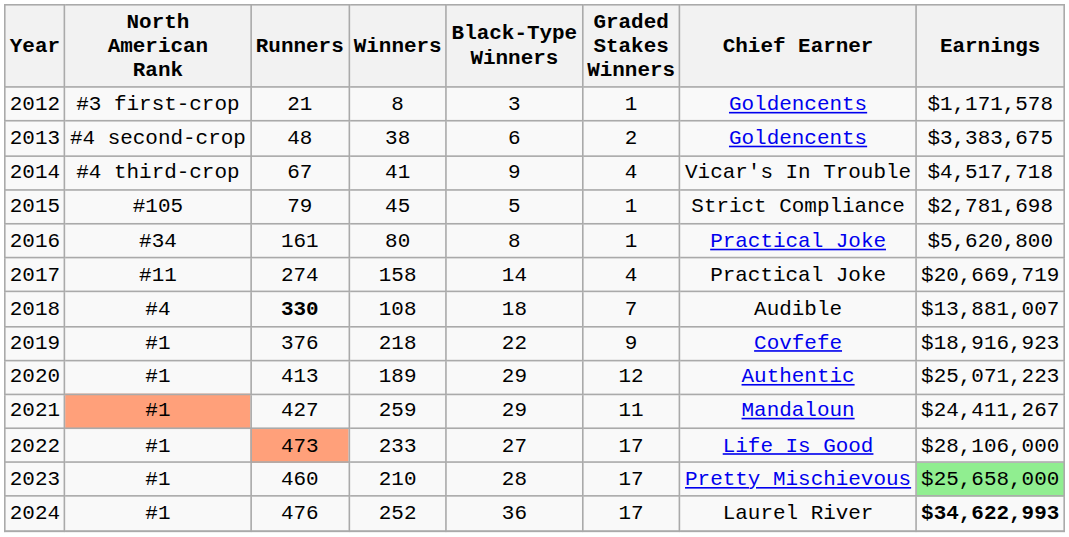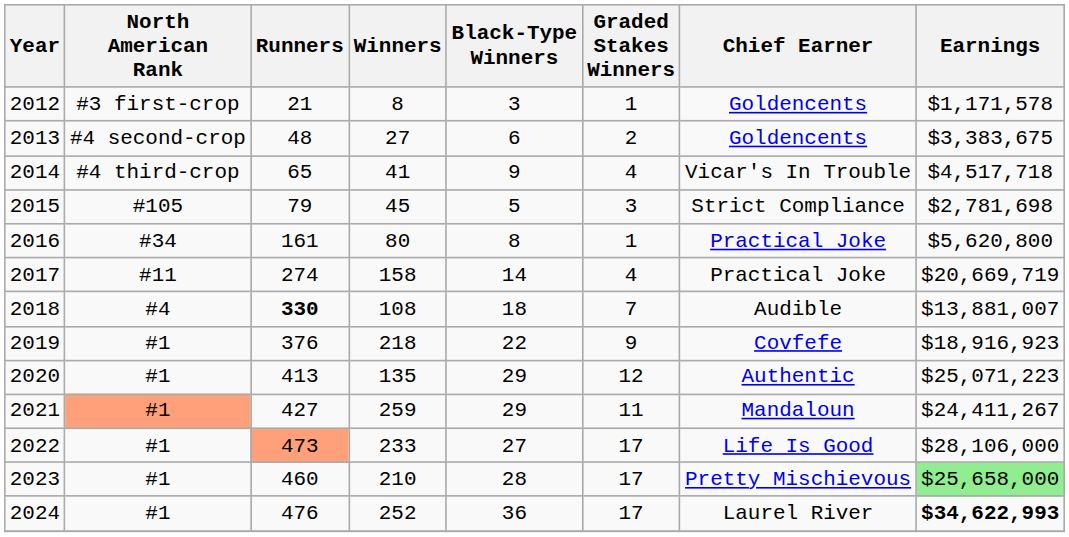2013 | Winners: 38 -> 27
2014 | Runners: 67 -> 65
2015 | Graded Stakes Winners: 1 -> 3
2020 | Winners: 189 -> 135
